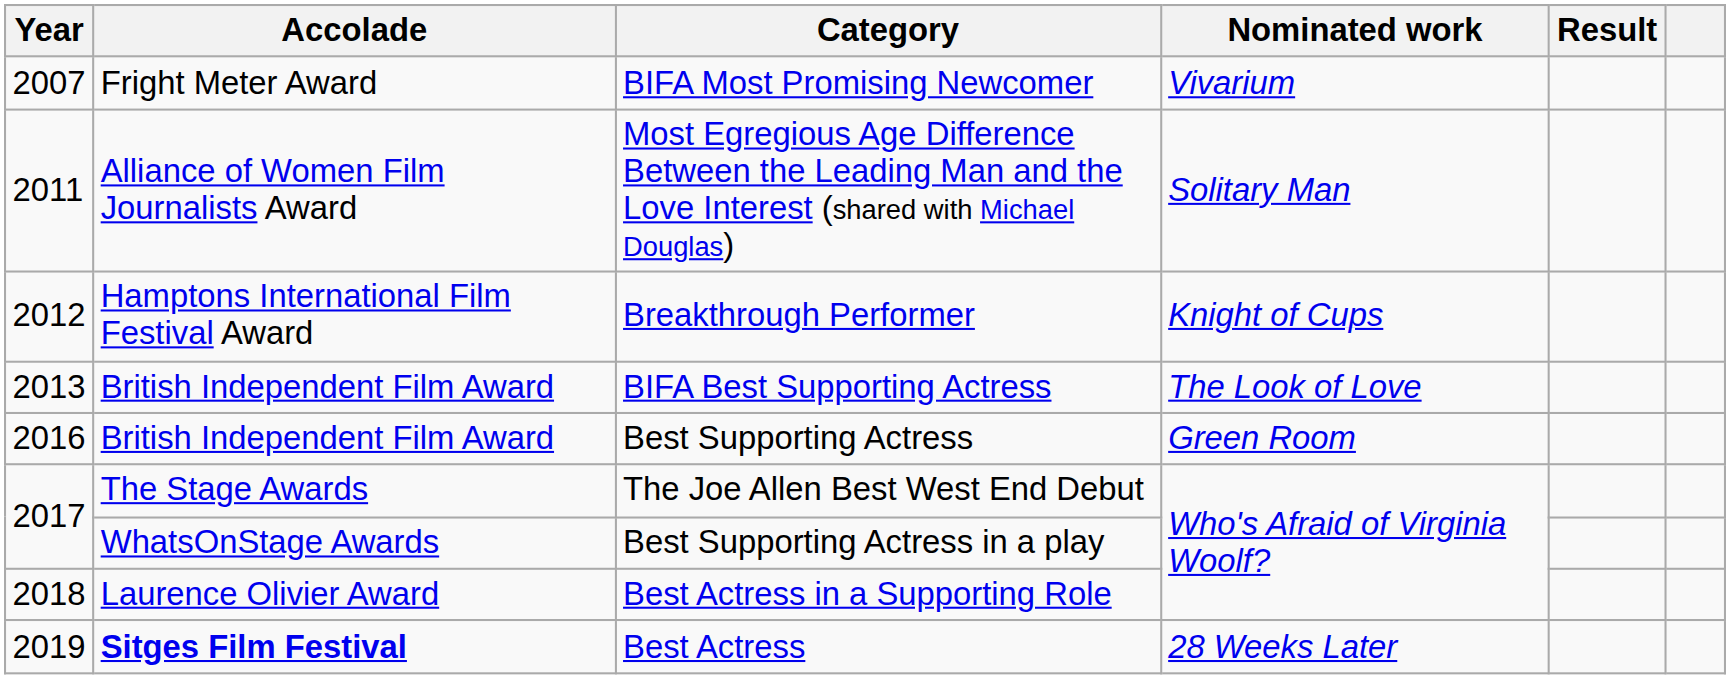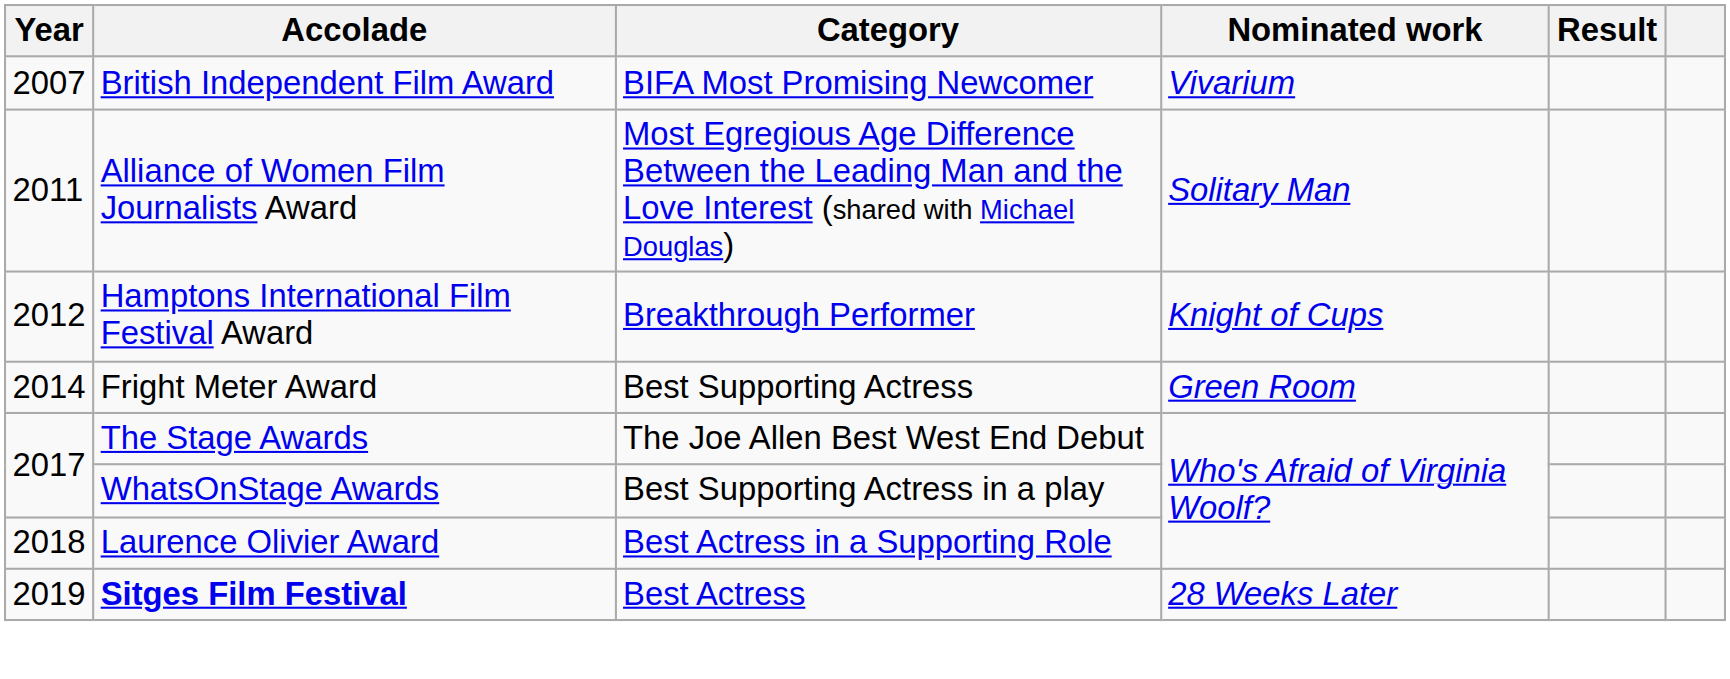BIFA Most Promising Newcomer | Accolade: Fright Meter Award -> British Independent Film Award
- row: 2013 | British Independent Film Award | BIFA Best Supporting Actress | The Look of Love
Best Supporting Actress | Year: 2016 -> 2014
Best Supporting Actress | Accolade: British Independent Film Award -> Fright Meter Award
